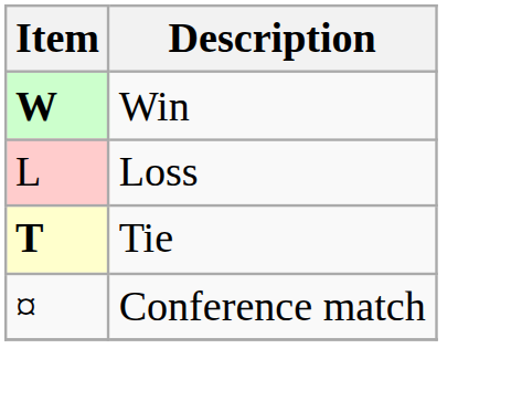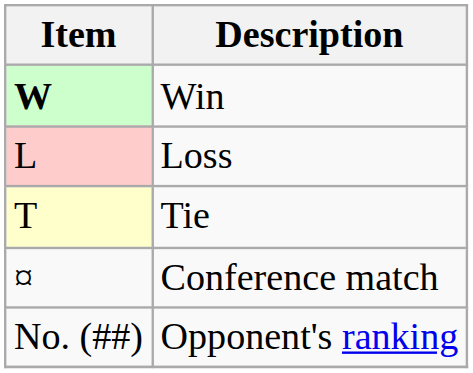Tie | Item: bold -> normal
+ row: No. (##) | Opponent's ranking
